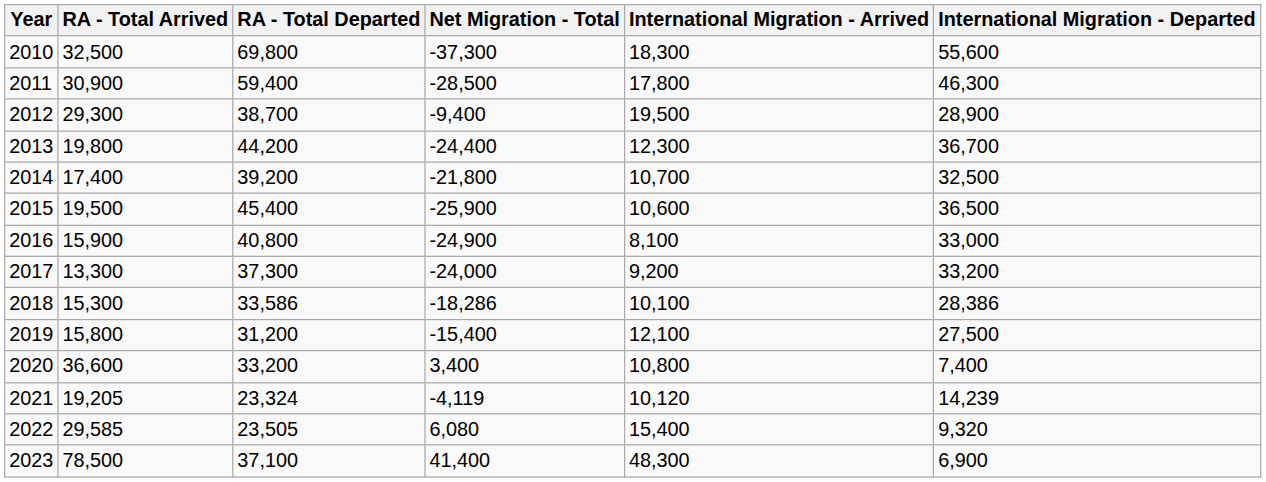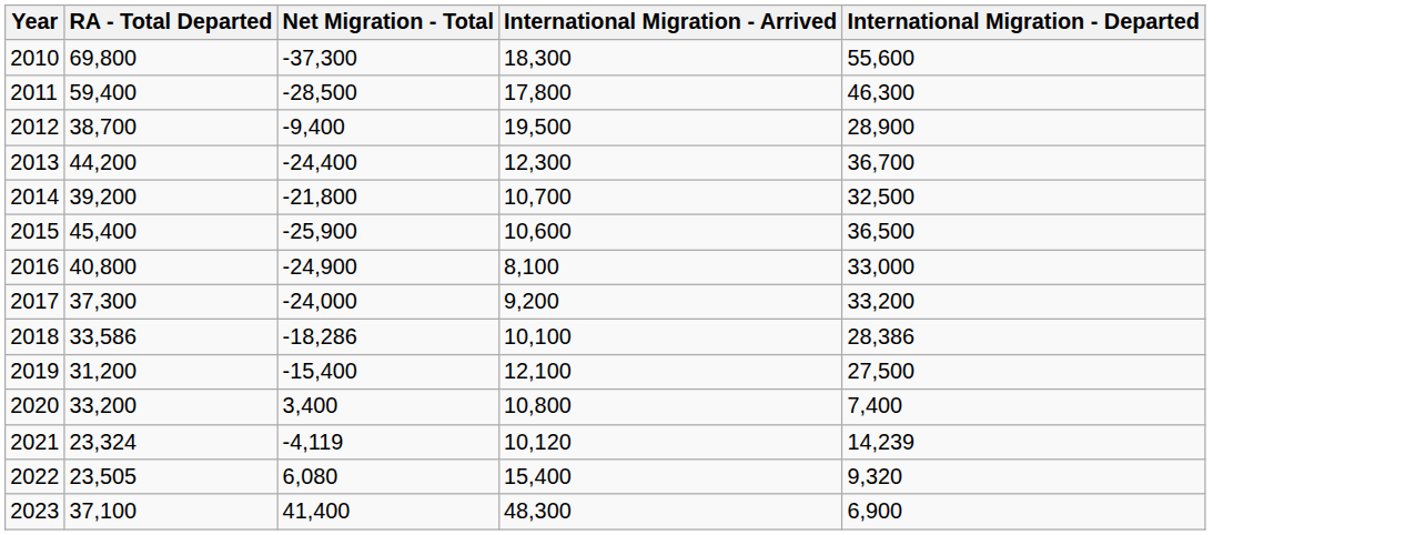- column: RA - Total Arrived | 32,500 | 30,900 | 29,300 | 19,800 | 17,400 | 19,500 | 15,900 | 13,300 | 15,300 | 15,800 | 36,600 | 19,205 | 29,585 | 78,500
